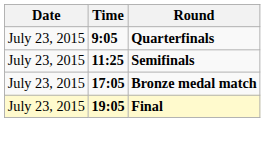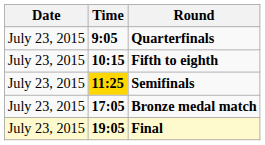+ row: July 23, 2015 | 10:15 | Fifth to eighth
Semifinals | Time: no background -> gold background
